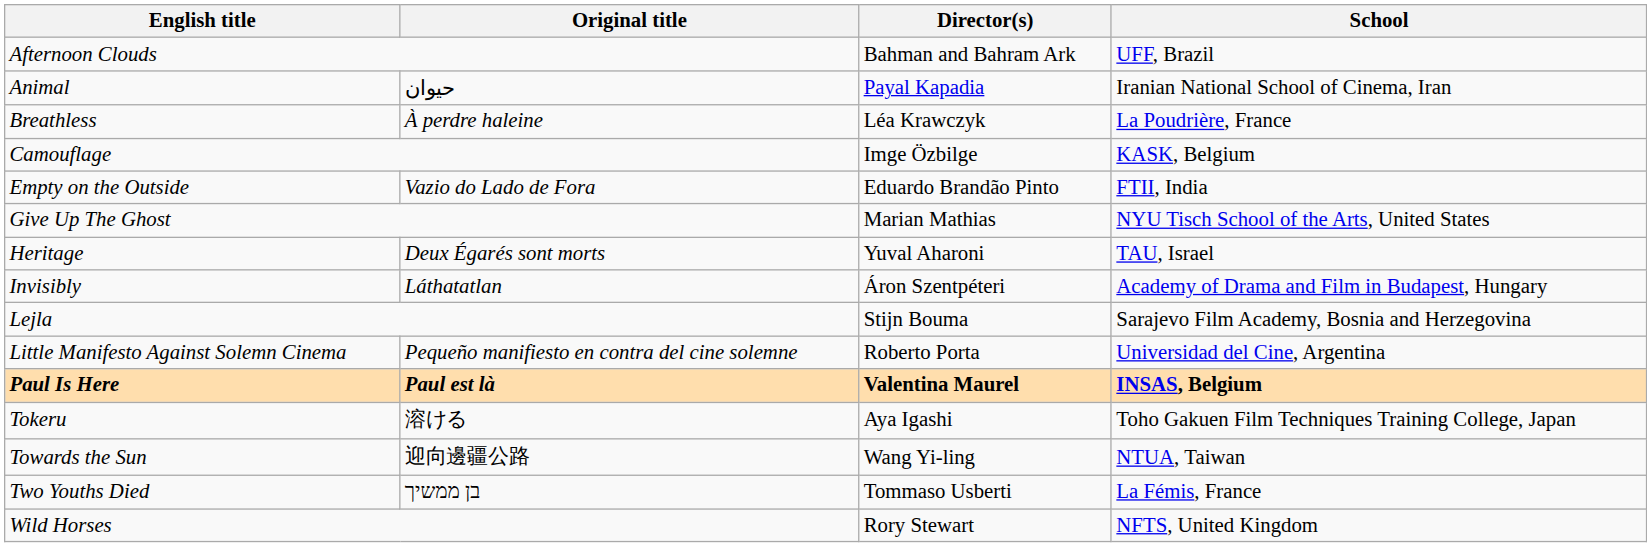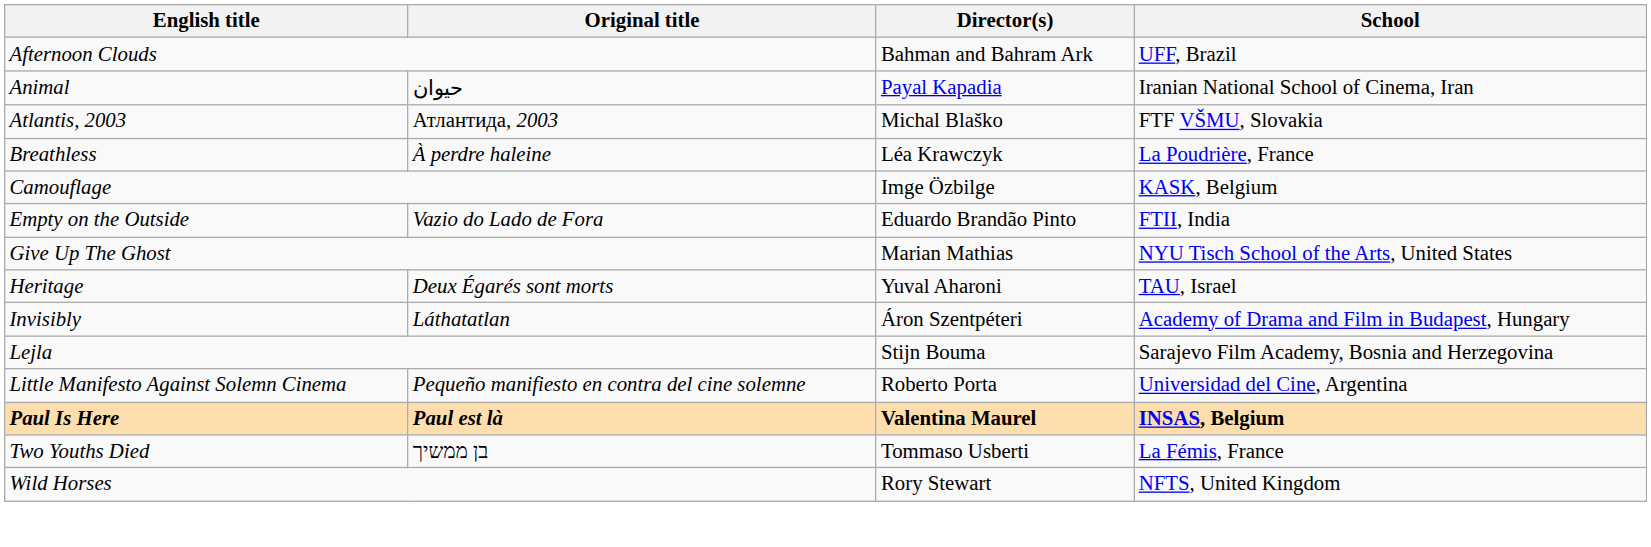+ row: Atlantis, 2003 | Атлантида, 2003 | Michal Blaško | FTF VŠMU, Slovakia
- row: Tokeru | 溶ける | Aya Igashi | Toho Gakuen Film Techniques Training College, Japan
- row: Towards the Sun | 迎向邊疆公路 | Wang Yi-ling | NTUA, Taiwan
